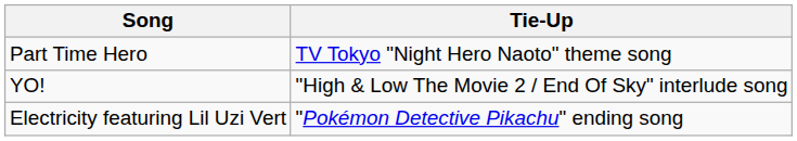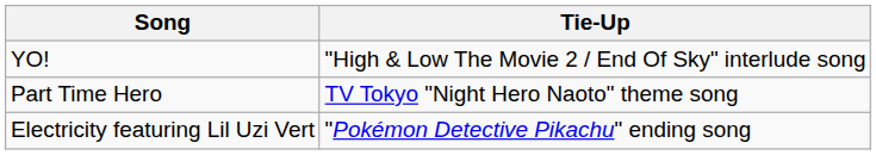rows swapped: Part Time Hero <-> YO!
